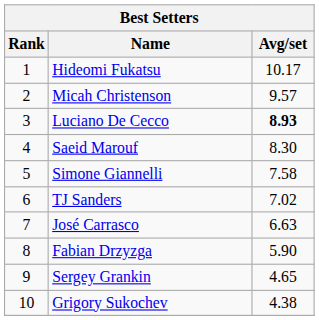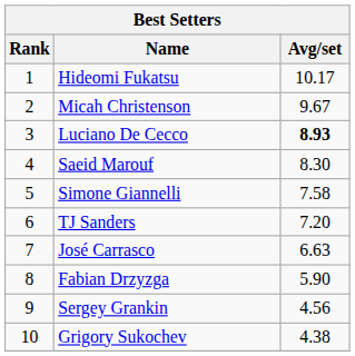Micah Christenson | Avg/set: 9.57 -> 9.67
TJ Sanders | Avg/set: 7.02 -> 7.20
Sergey Grankin | Avg/set: 4.65 -> 4.56
